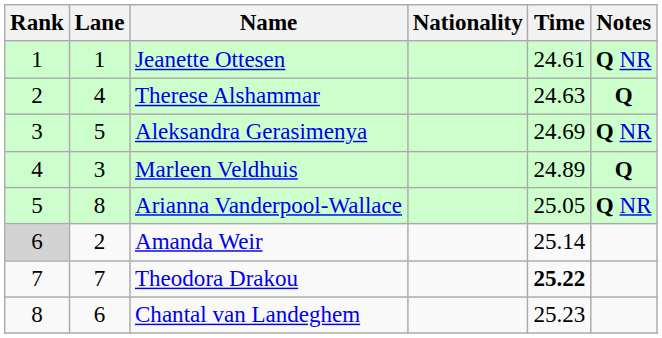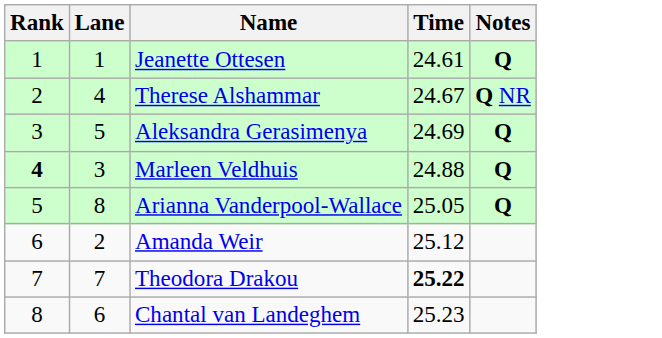- column: Nationality
Jeanette Ottesen | Notes: Q NR -> Q
Therese Alshammar | Time: 24.63 -> 24.67
Therese Alshammar | Notes: Q -> Q NR
Aleksandra Gerasimenya | Notes: Q NR -> Q
Marleen Veldhuis | Rank: normal -> bold
Marleen Veldhuis | Time: 24.89 -> 24.88
Arianna Vanderpool-Wallace | Notes: Q NR -> Q
Amanda Weir | Rank: lightgrey background -> no background
Amanda Weir | Time: 25.14 -> 25.12
